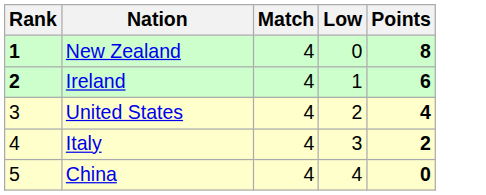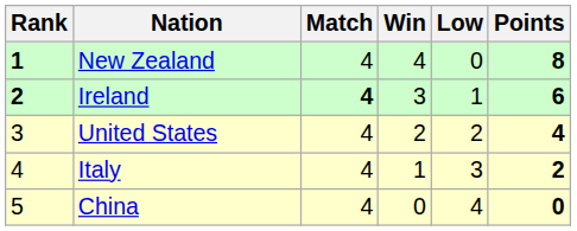+ column: Win | 4 | 3 | 2 | 1 | 0
Ireland | Match: normal -> bold
